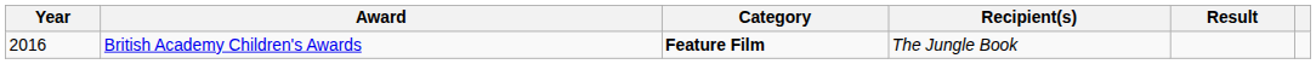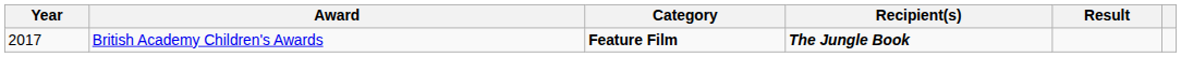British Academy Children's Awards | Year: 2016 -> 2017
British Academy Children's Awards | Recipient(s): normal -> bold
